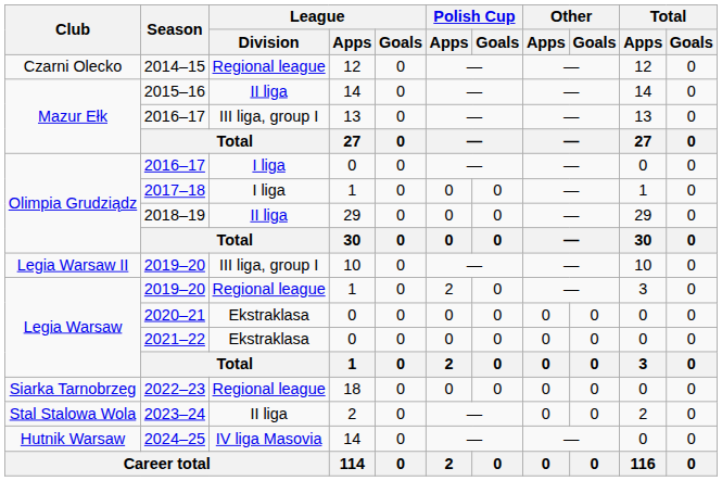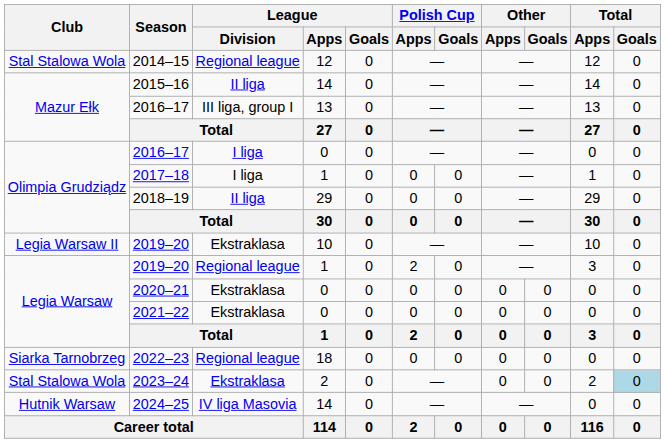2014–15 | Club: Czarni Olecko -> Stal Stalowa Wola
2019–20 / 10 | League / Division: III liga, group I -> Ekstraklasa
2023–24 | League / Division: II liga -> Ekstraklasa
2023–24 | Total / Goals: no background -> lightblue background
